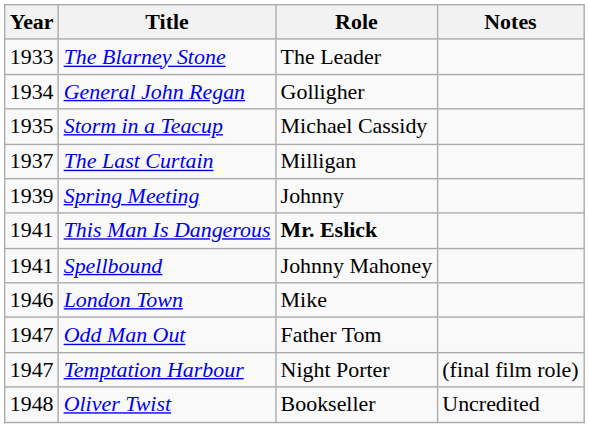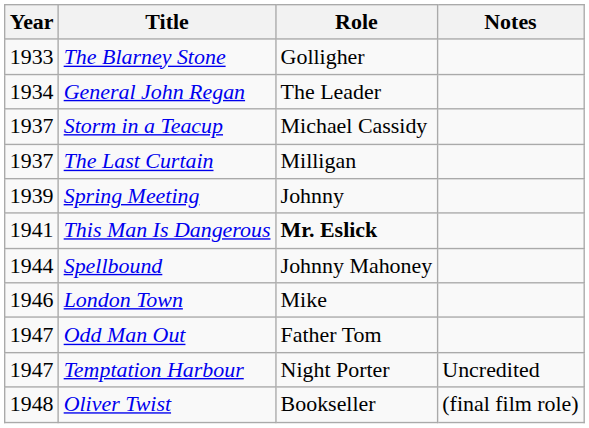The Blarney Stone | Role: The Leader -> Golligher
General John Regan | Role: Golligher -> The Leader
Storm in a Teacup | Year: 1935 -> 1937
Spellbound | Year: 1941 -> 1944
Temptation Harbour | Notes: (final film role) -> Uncredited
Oliver Twist | Notes: Uncredited -> (final film role)
